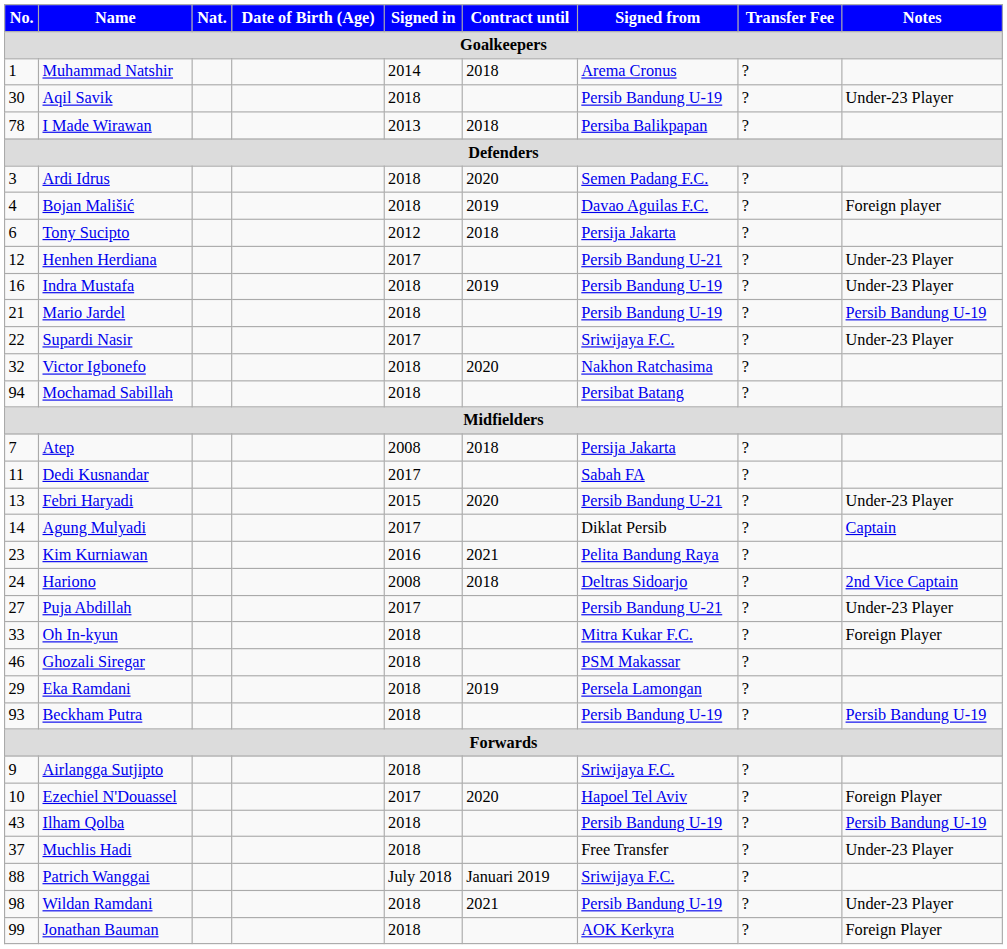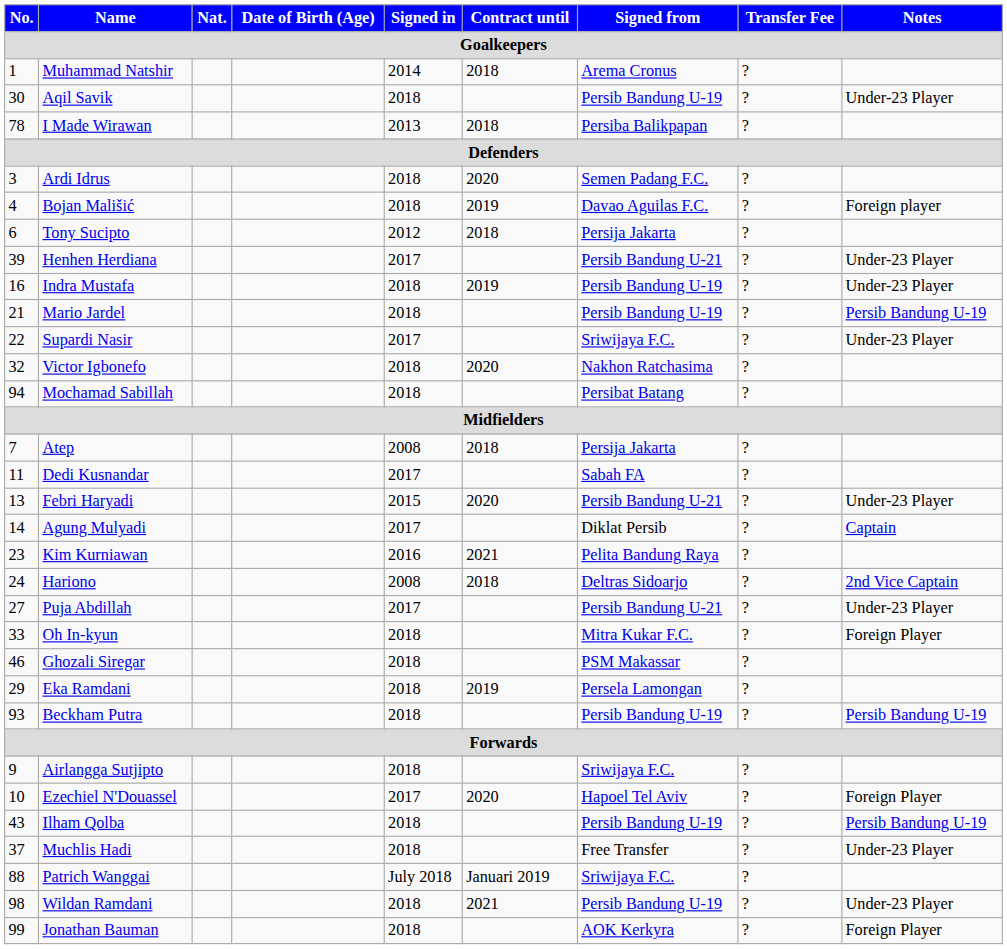Henhen Herdiana | No.: 12 -> 39
